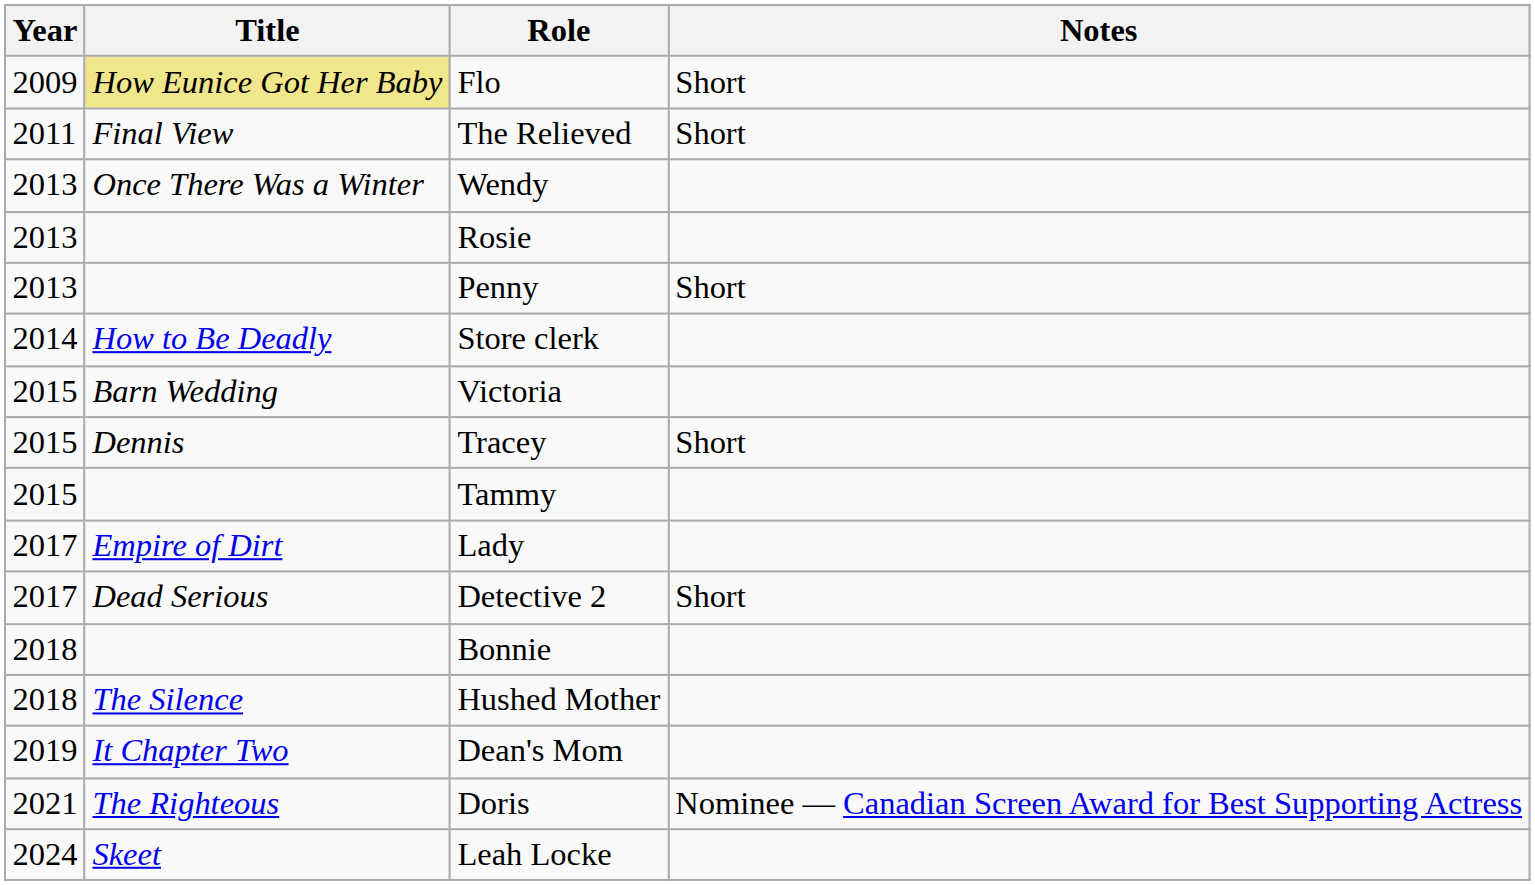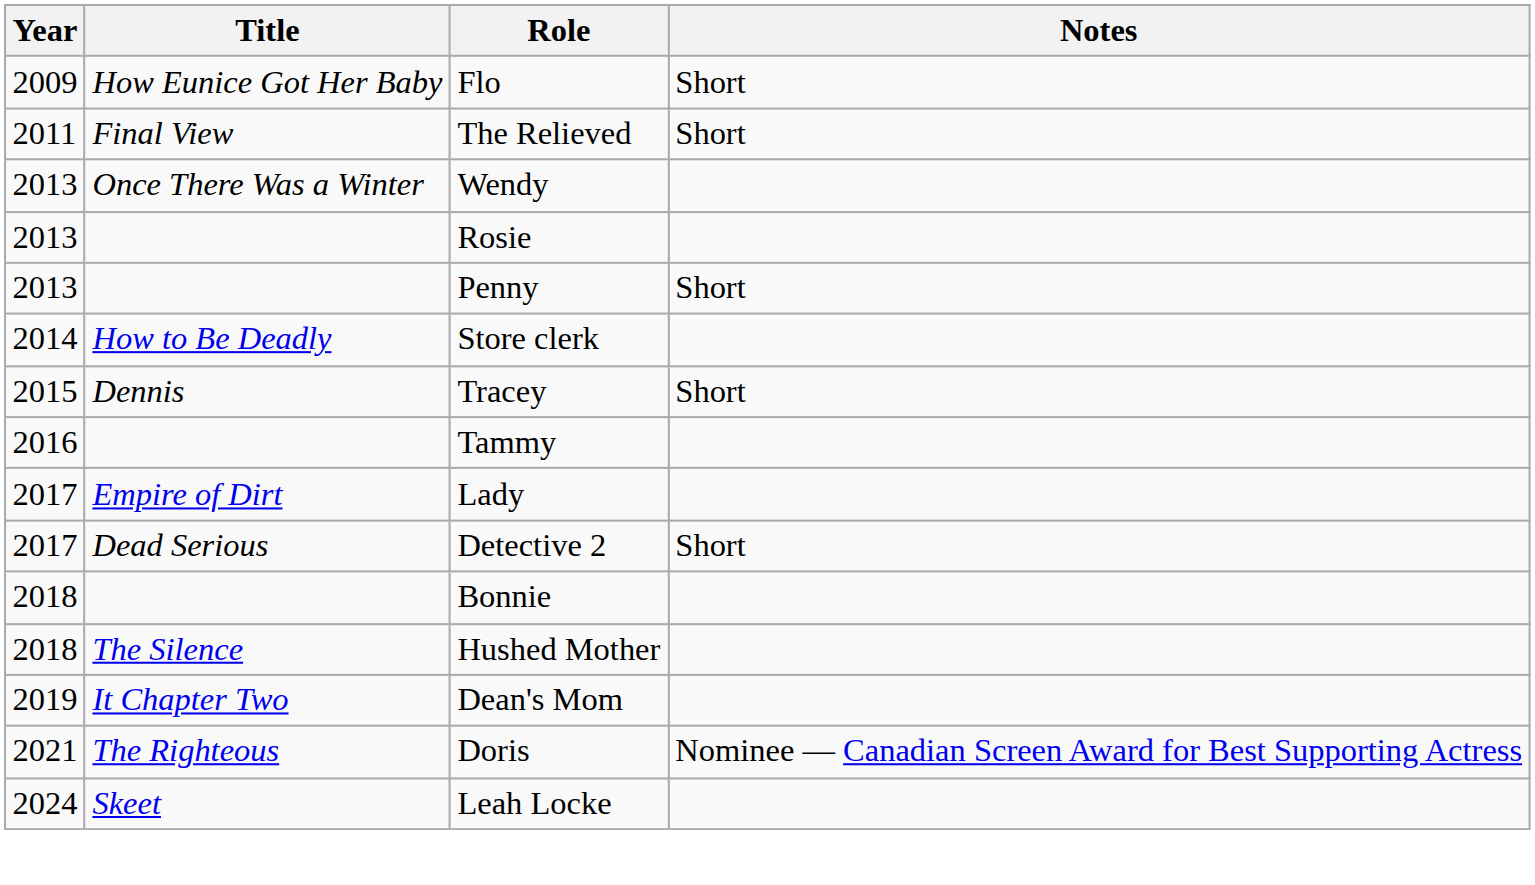Flo | Title: khaki background -> no background
- row: 2015 | Barn Wedding | Victoria
Tammy | Year: 2015 -> 2016
